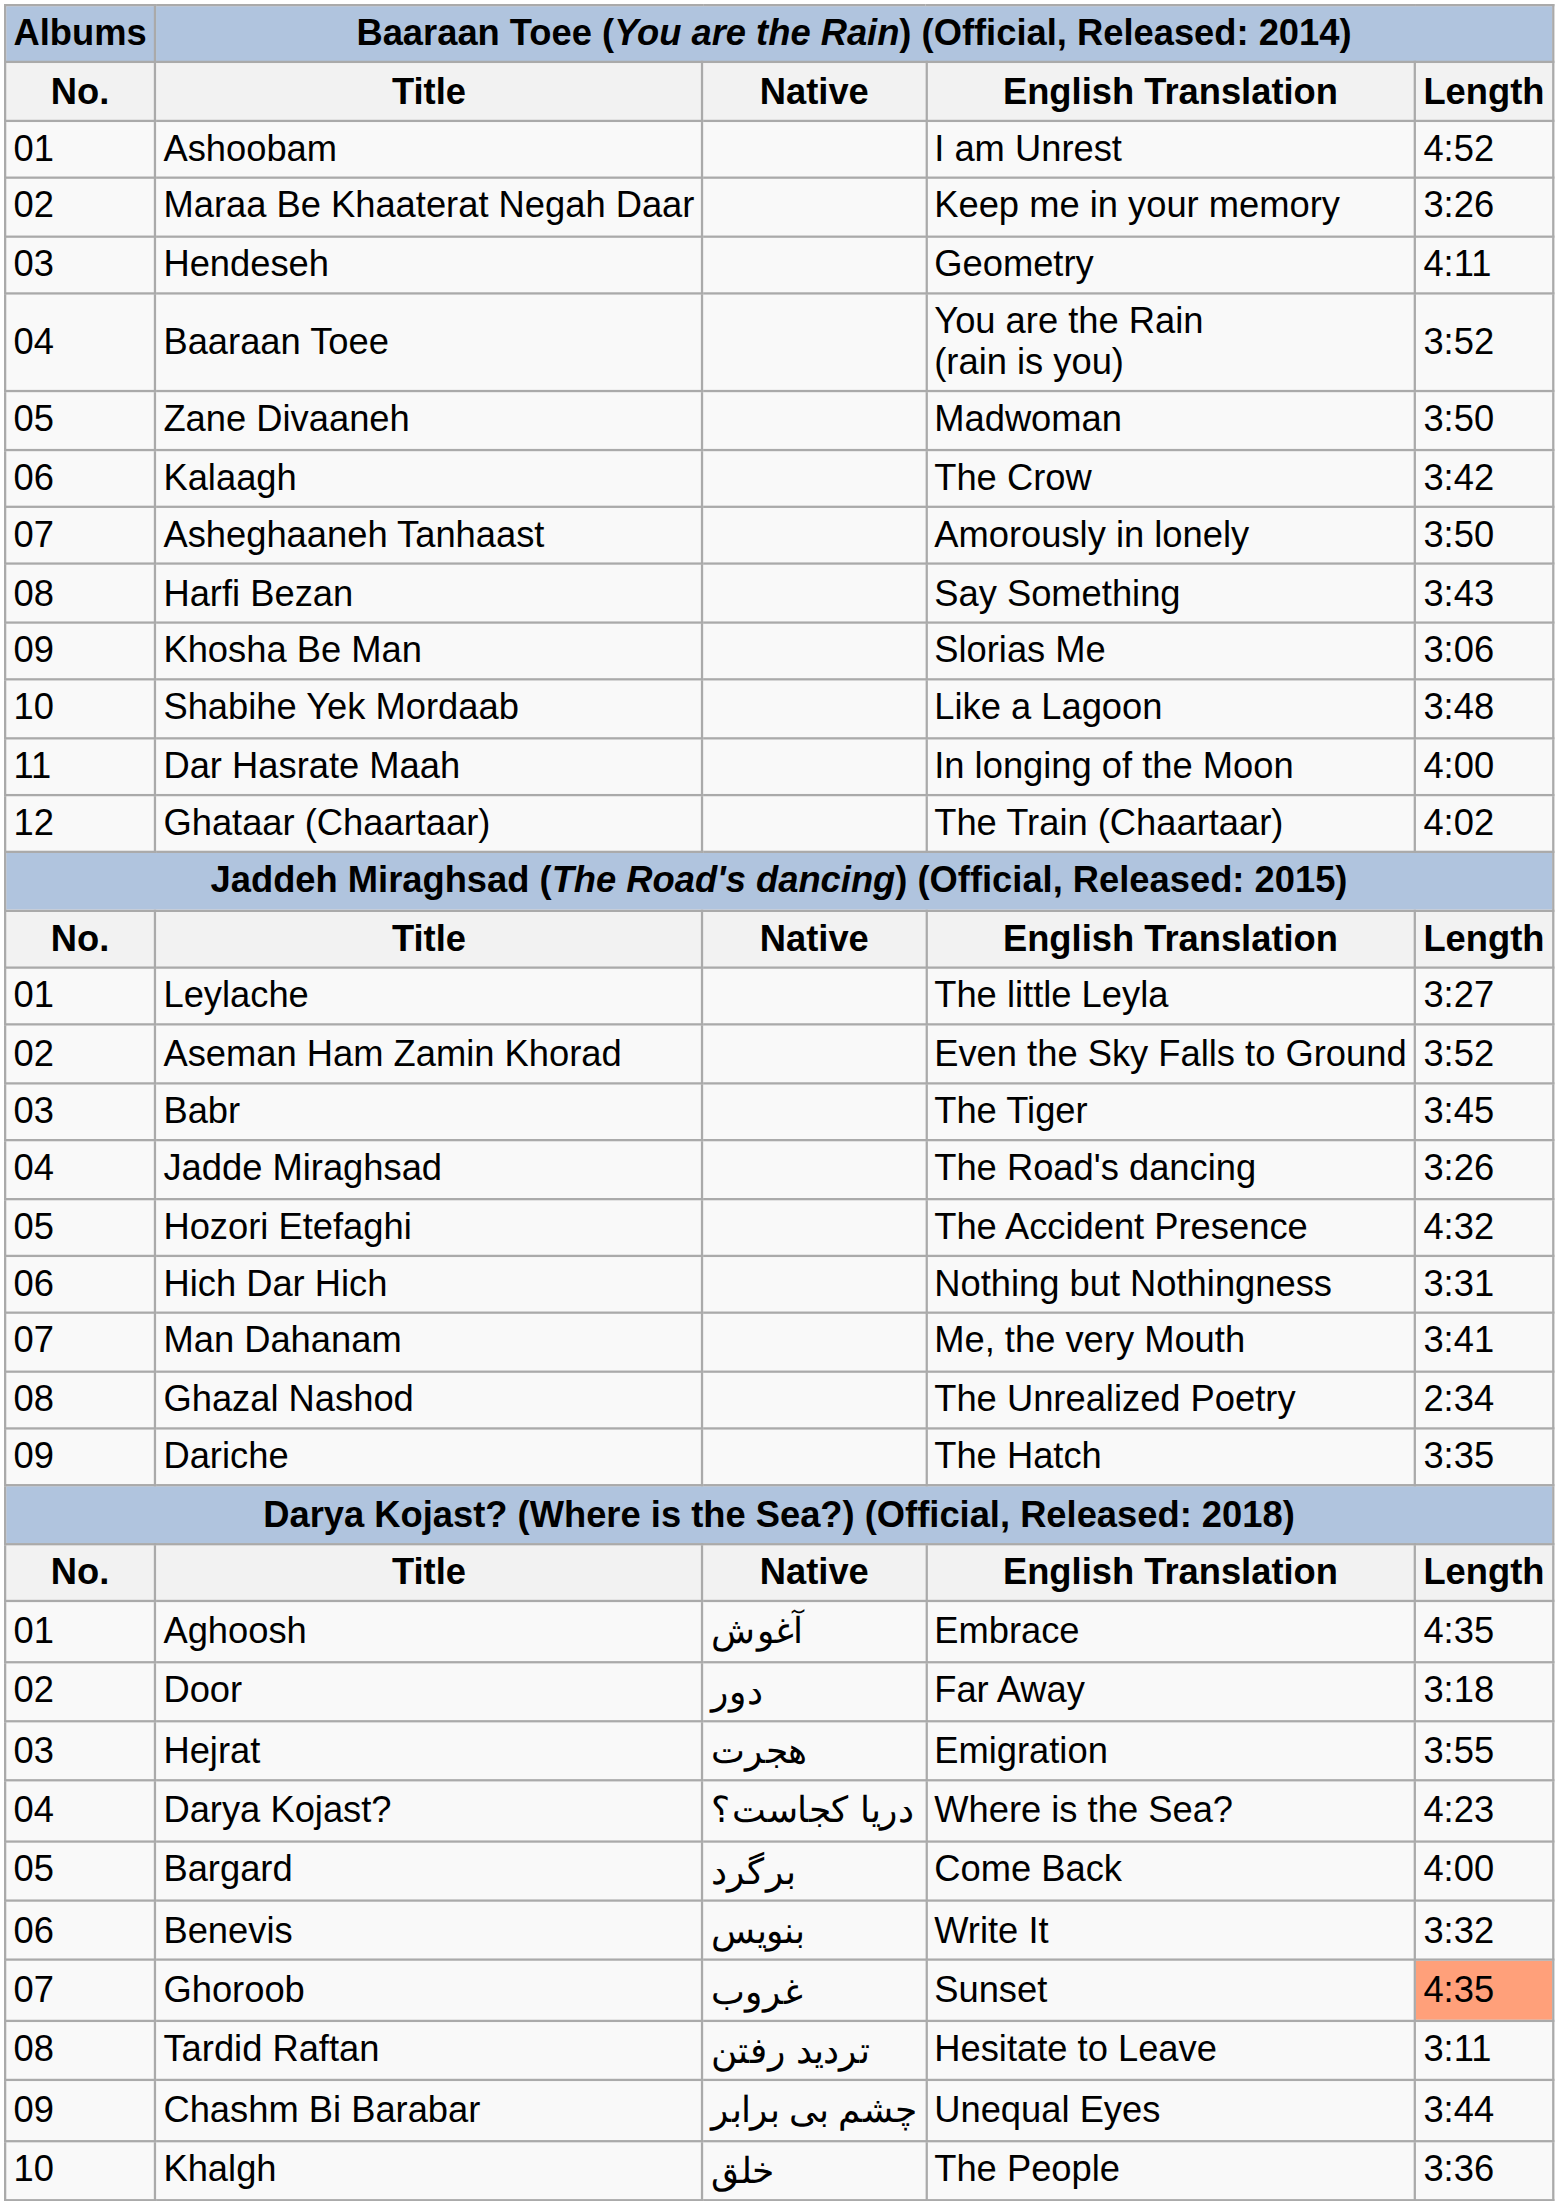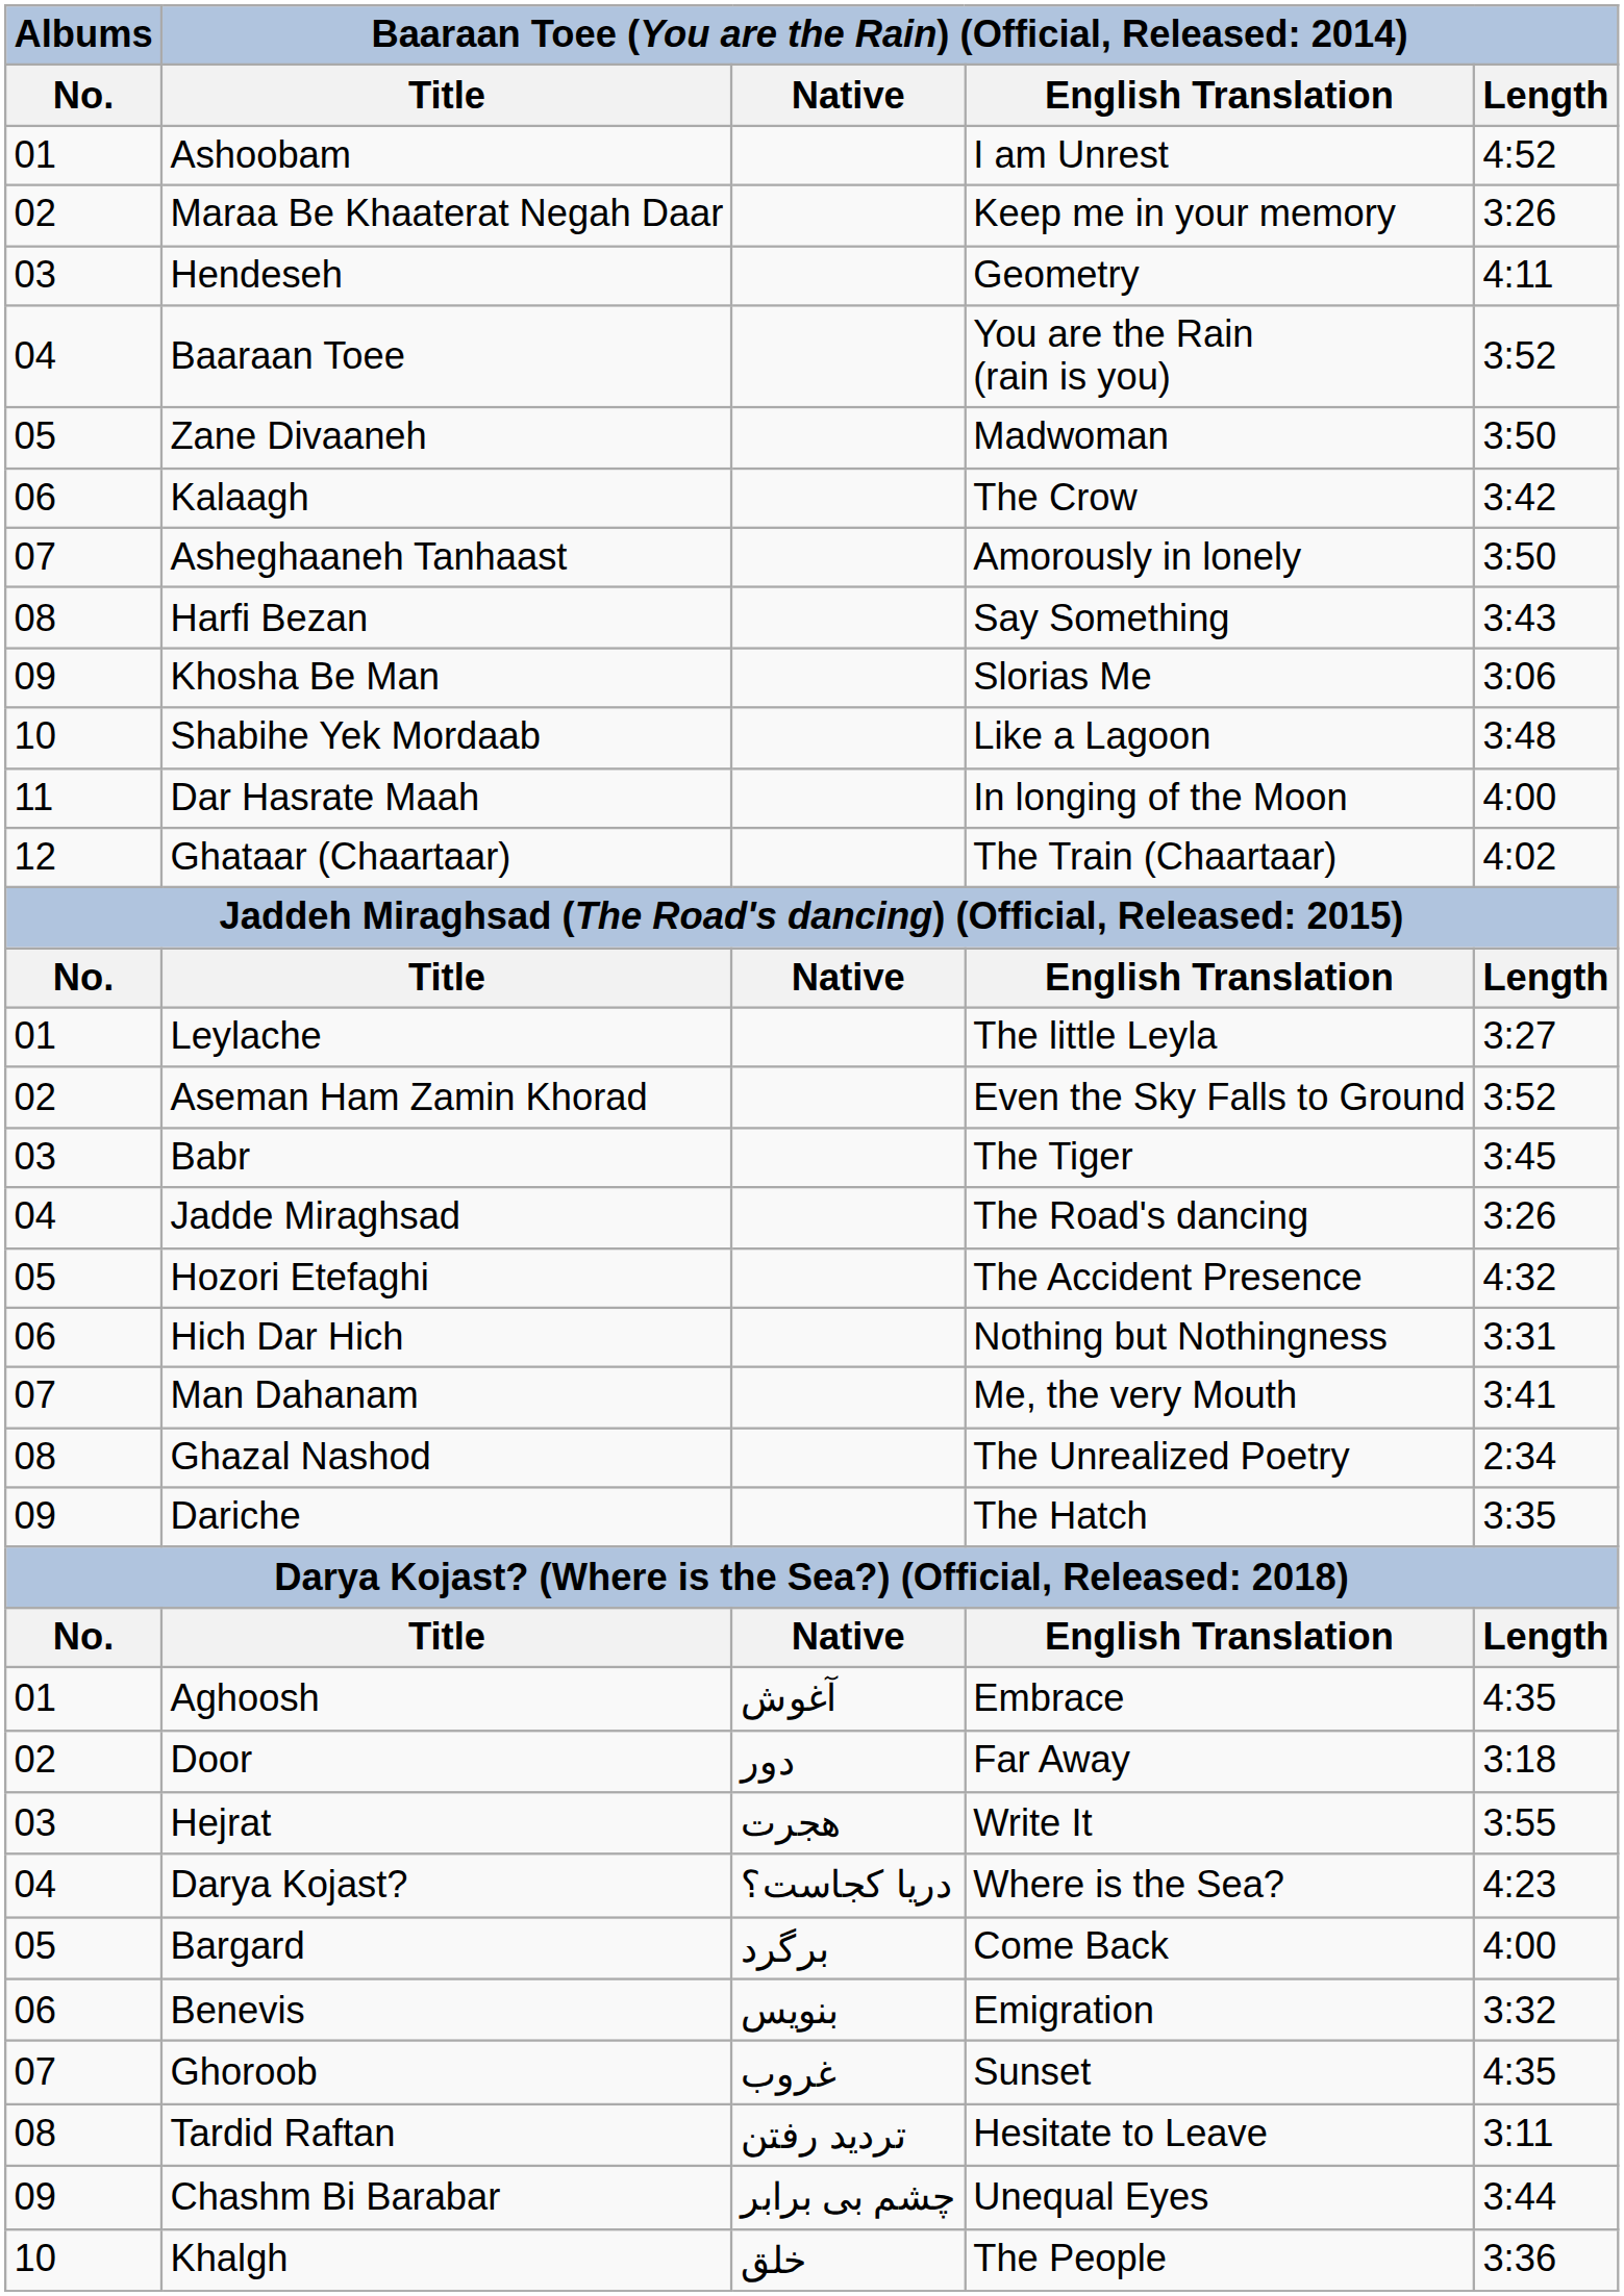Hejrat | column 4: Emigration -> Write It
Benevis | column 4: Write It -> Emigration
Ghoroob | column 5: lightsalmon background -> no background
